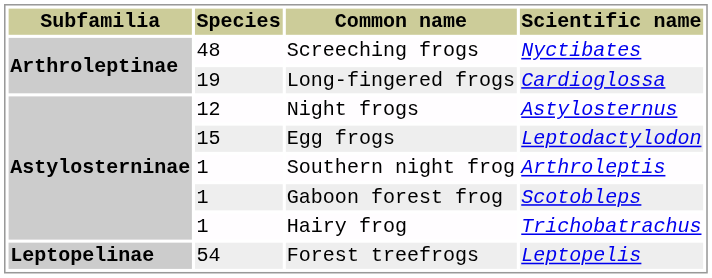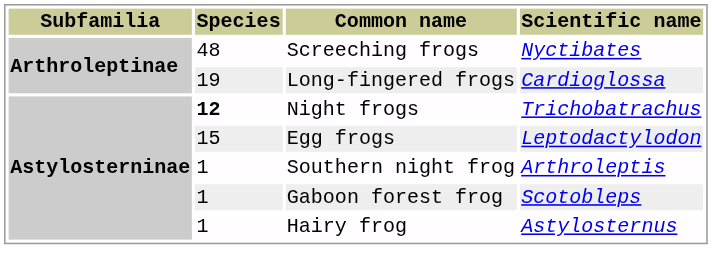Night frogs | Species: normal -> bold
Night frogs | Scientific name: Astylosternus -> Trichobatrachus
Hairy frog | Scientific name: Trichobatrachus -> Astylosternus
- row: Leptopelinae | 54 | Forest treefrogs | Leptopelis
